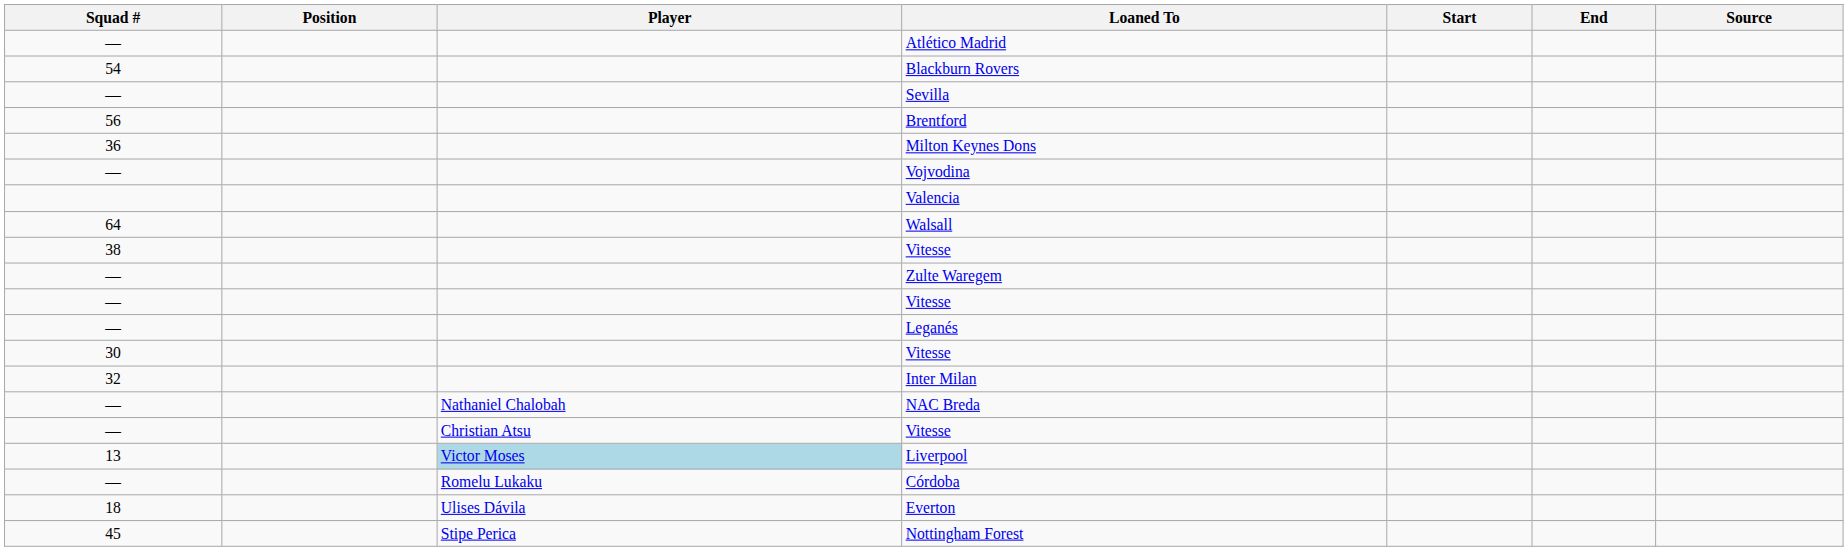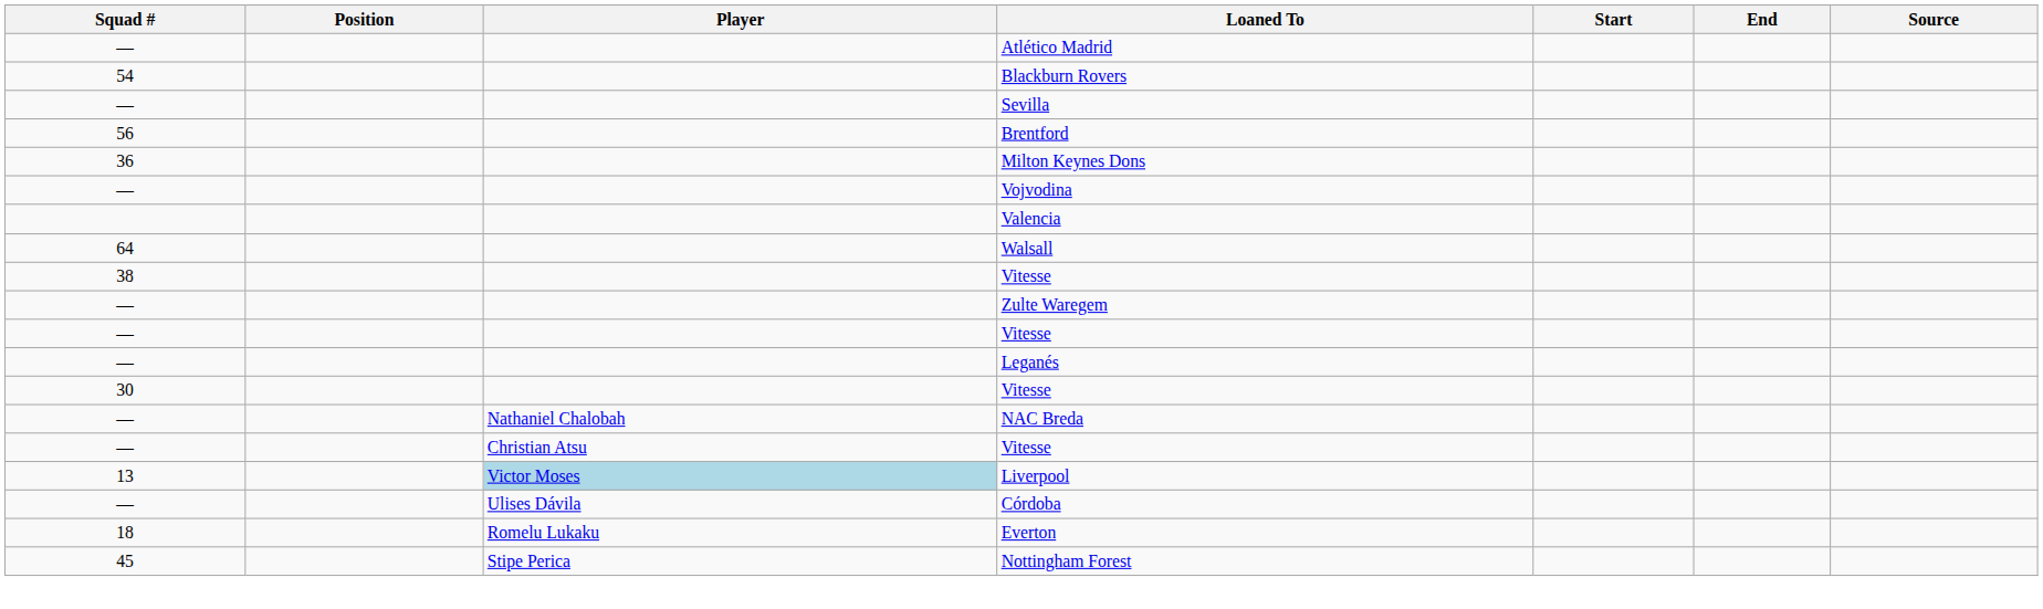- row: 32 | Inter Milan
Córdoba | Player: Romelu Lukaku -> Ulises Dávila
Everton | Player: Ulises Dávila -> Romelu Lukaku
